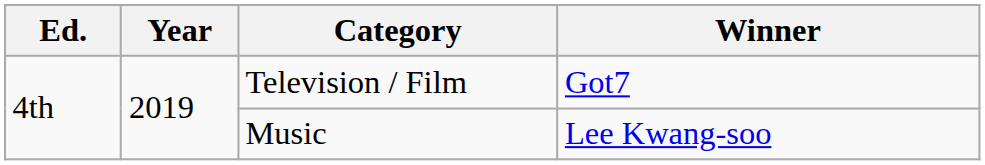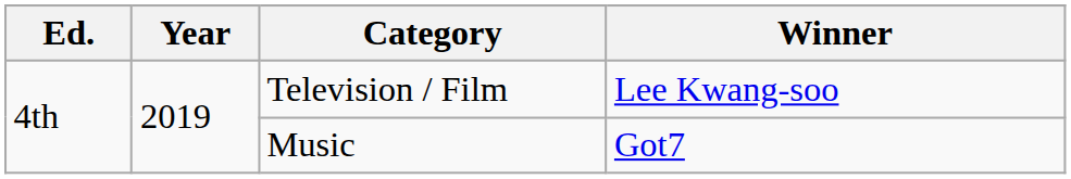Television / Film | Winner: Got7 -> Lee Kwang-soo
Music | Winner: Lee Kwang-soo -> Got7
